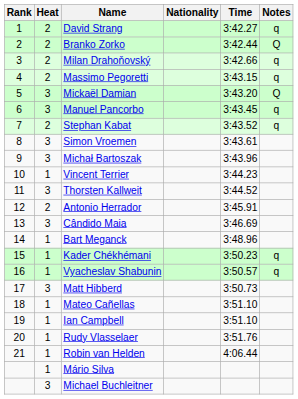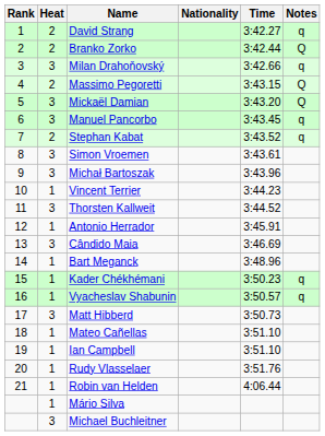Milan Drahoňovský | Heat: 2 -> 3
Massimo Pegoretti | Notes: q -> Q
Antonio Herrador | Heat: 2 -> 1
